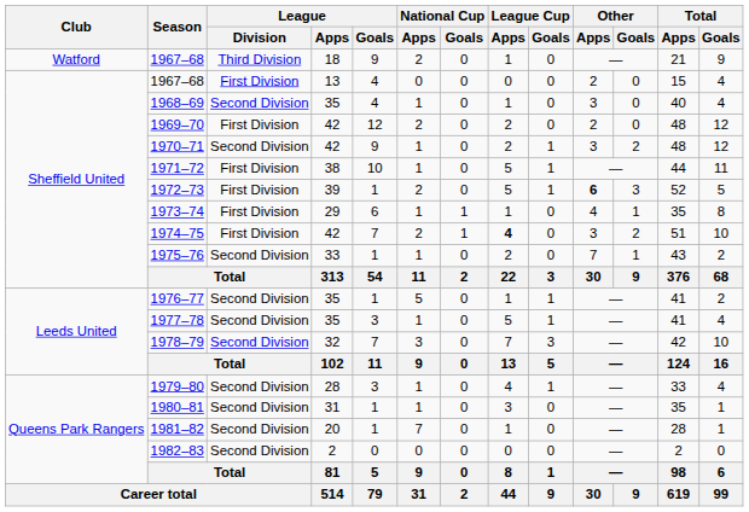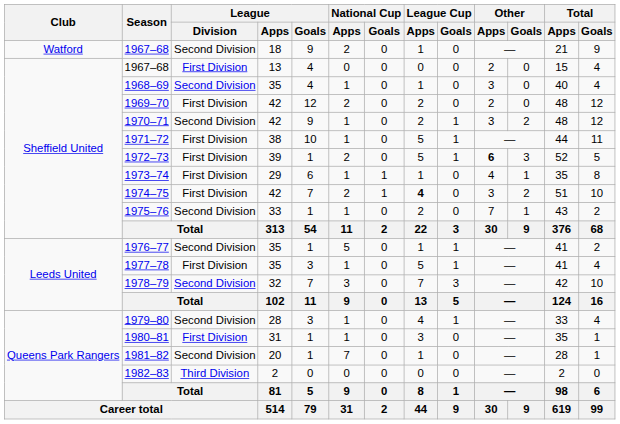1967–68 / 18 | League / Division: Third Division -> Second Division
1977–78 | League / Division: Second Division -> First Division
1980–81 | League / Division: Second Division -> First Division
1982–83 | League / Division: Second Division -> Third Division
